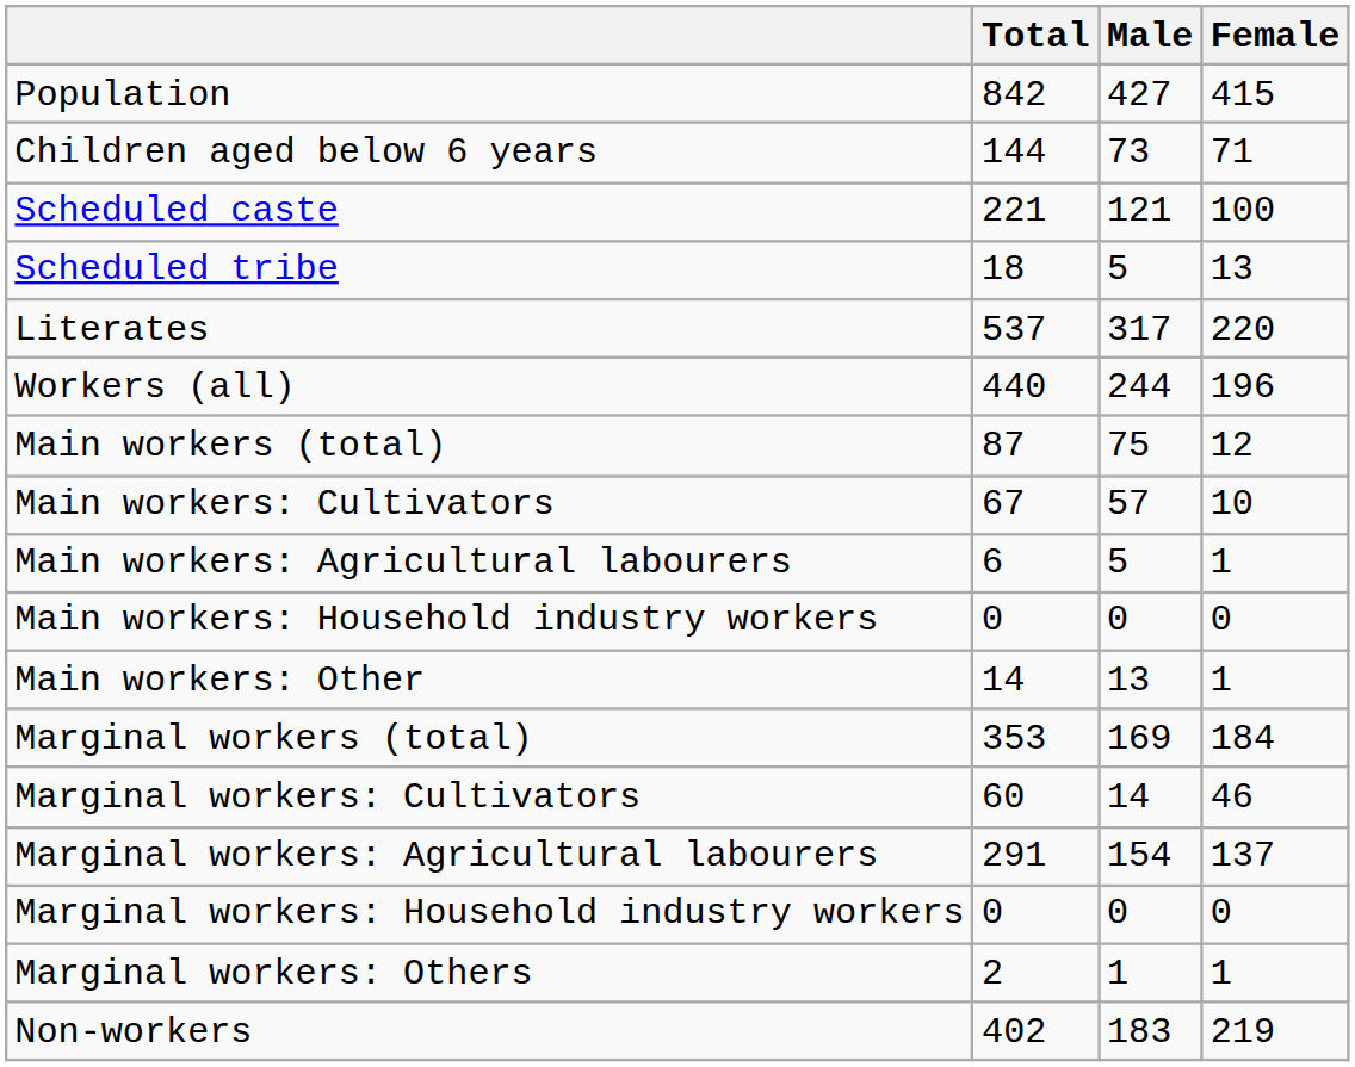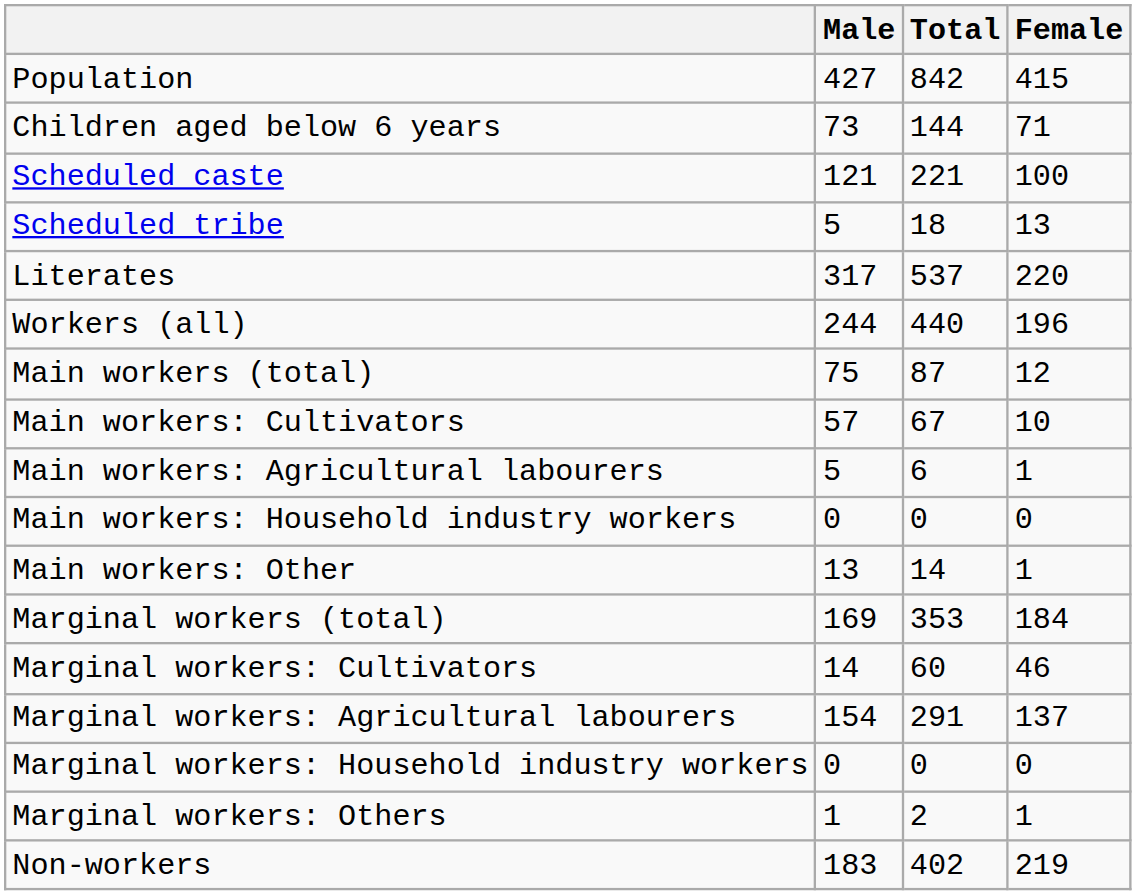columns swapped: Total <-> Male
